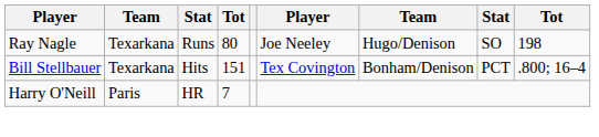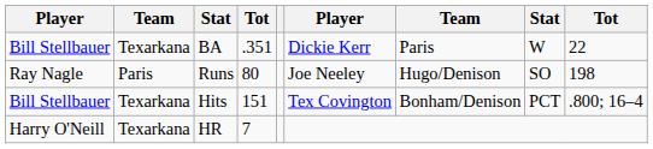+ row: Bill Stellbauer | Texarkana | BA | .351 | Dickie Kerr | Paris | W | 22
Runs | column 2: Texarkana -> Paris
HR | column 2: Paris -> Texarkana
